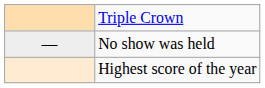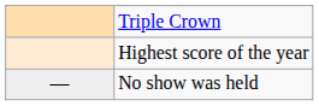rows swapped: Highest score of the year <-> No show was held
